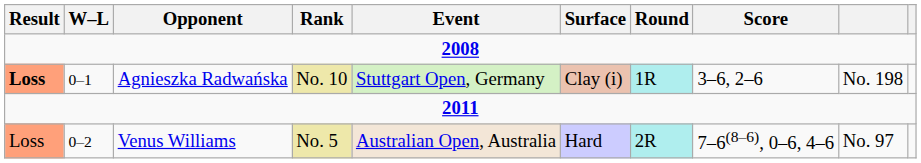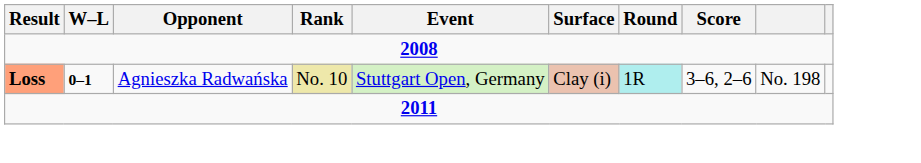Agnieszka Radwańska | W–L: normal -> bold
- row: Loss | 0–2 | Venus Williams | No. 5 | Australian Open, Australia | Hard | 2R | 7–6(8–6), 0–6, 4–6 | No. 97
